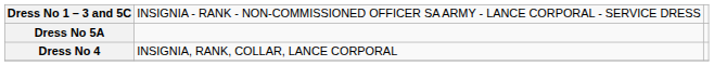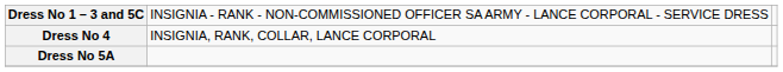rows swapped: Dress No 5A <-> Dress No 4
